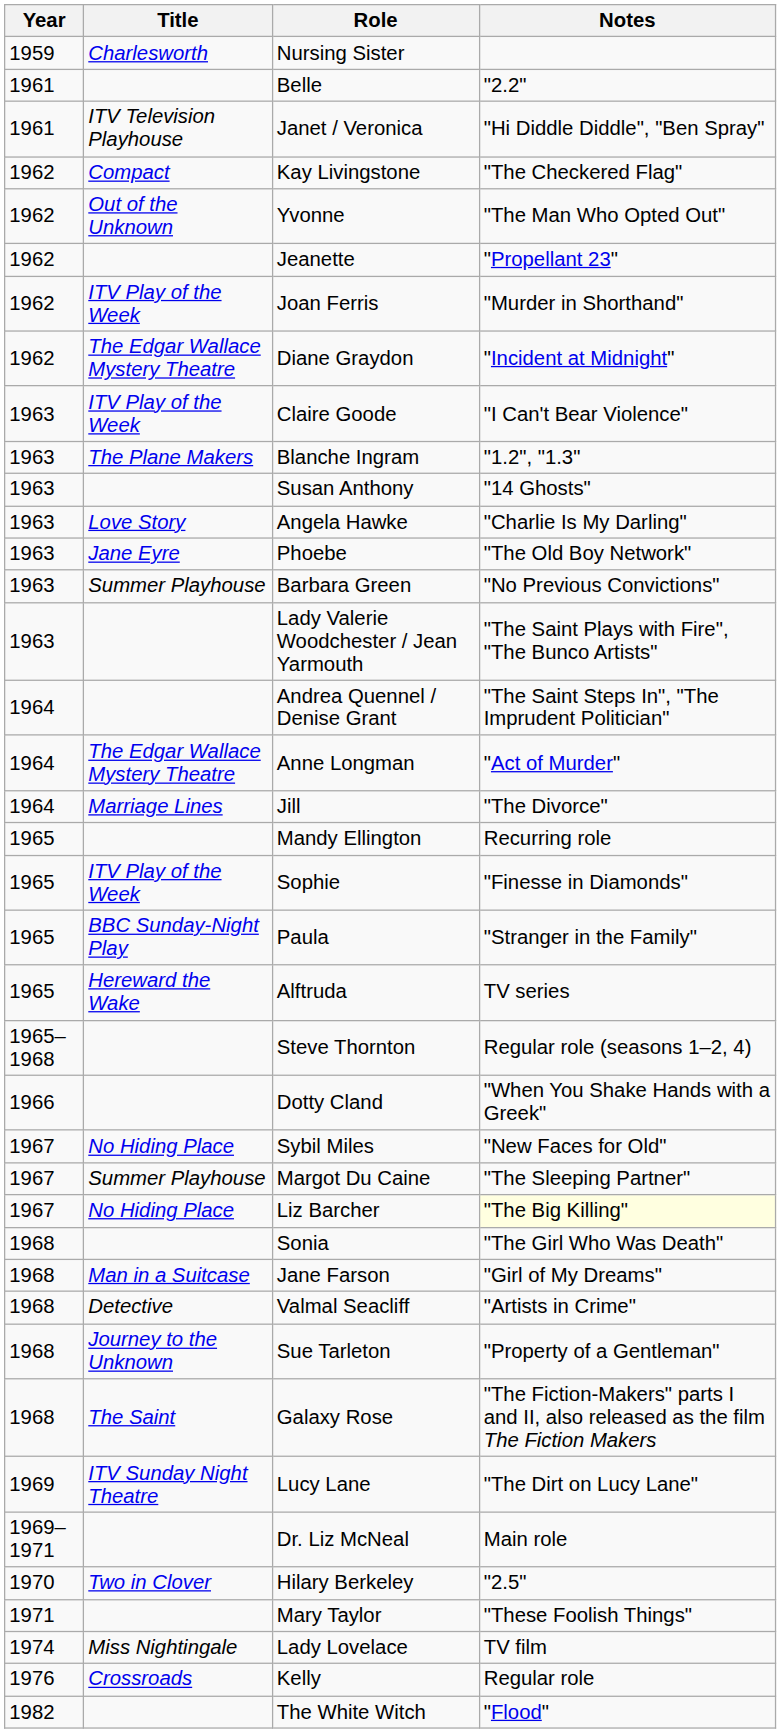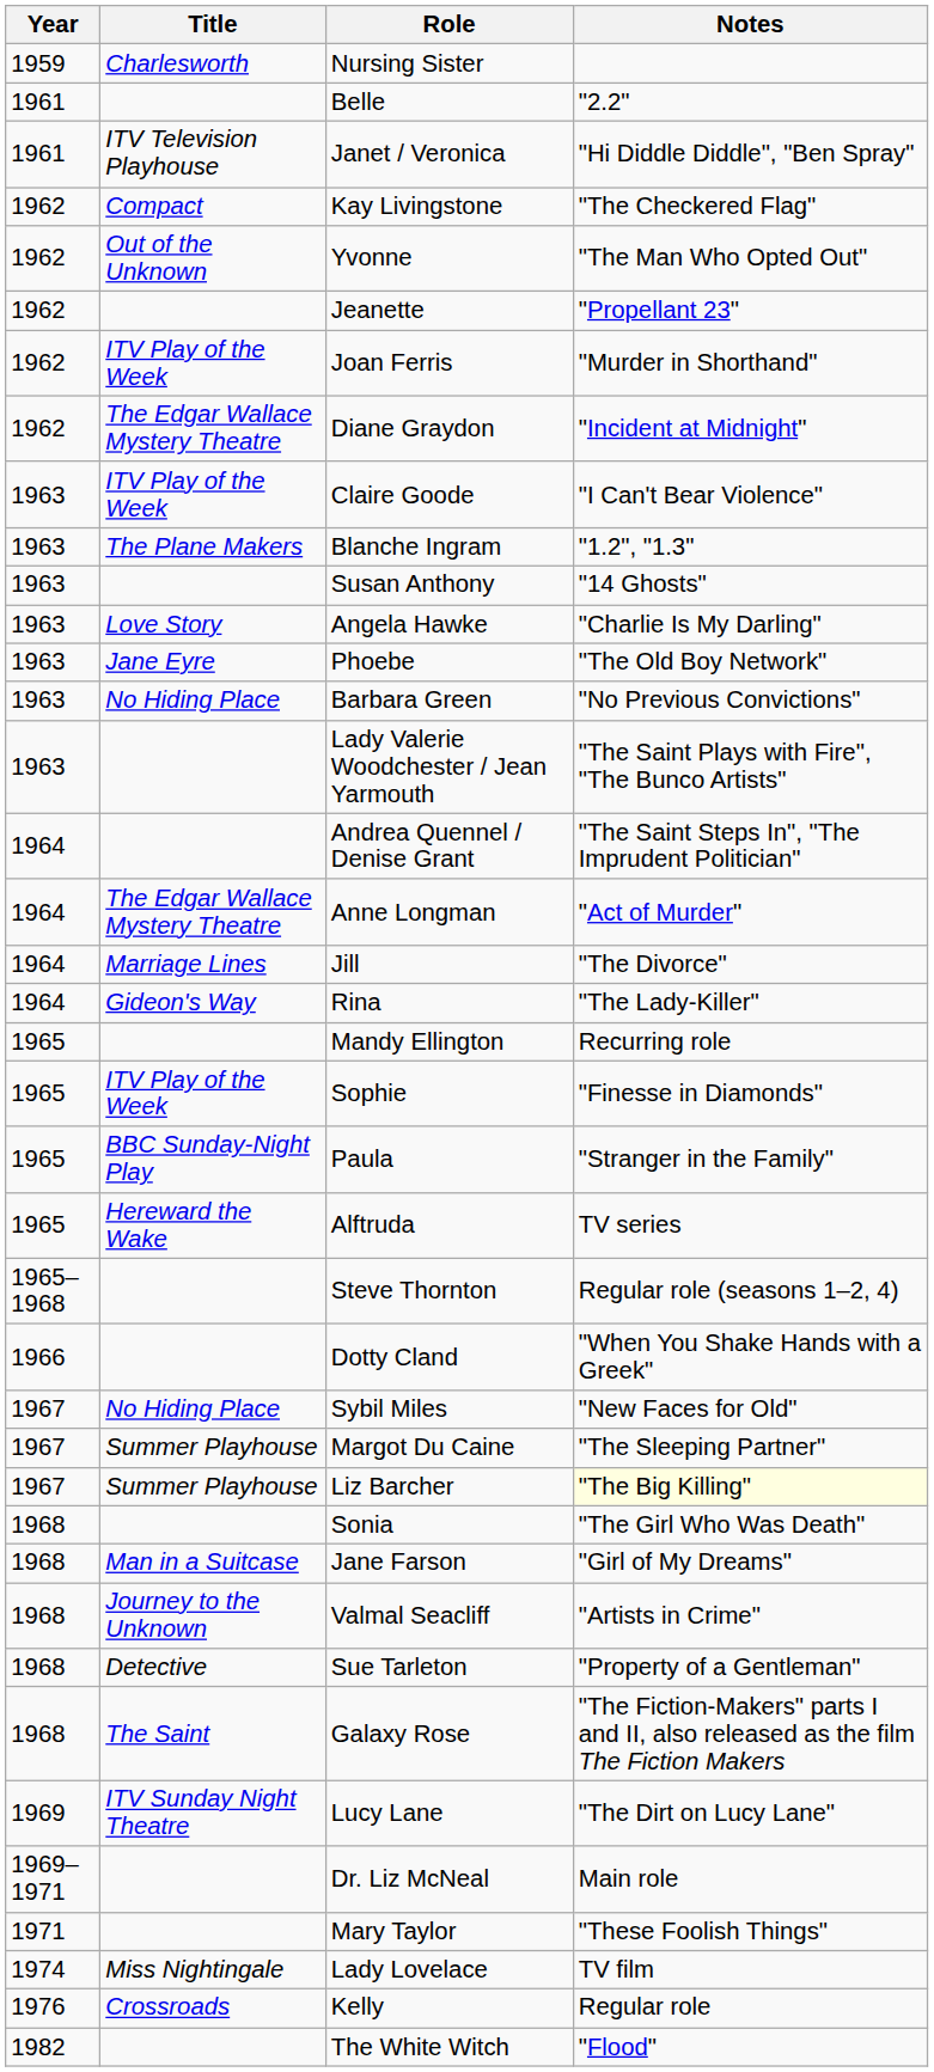Barbara Green | Title: Summer Playhouse -> No Hiding Place
+ row: 1964 | Gideon's Way | Rina | "The Lady-Killer"
Liz Barcher | Title: No Hiding Place -> Summer Playhouse
Valmal Seacliff | Title: Detective -> Journey to the Unknown
Sue Tarleton | Title: Journey to the Unknown -> Detective
- row: 1970 | Two in Clover | Hilary Berkeley | "2.5"
